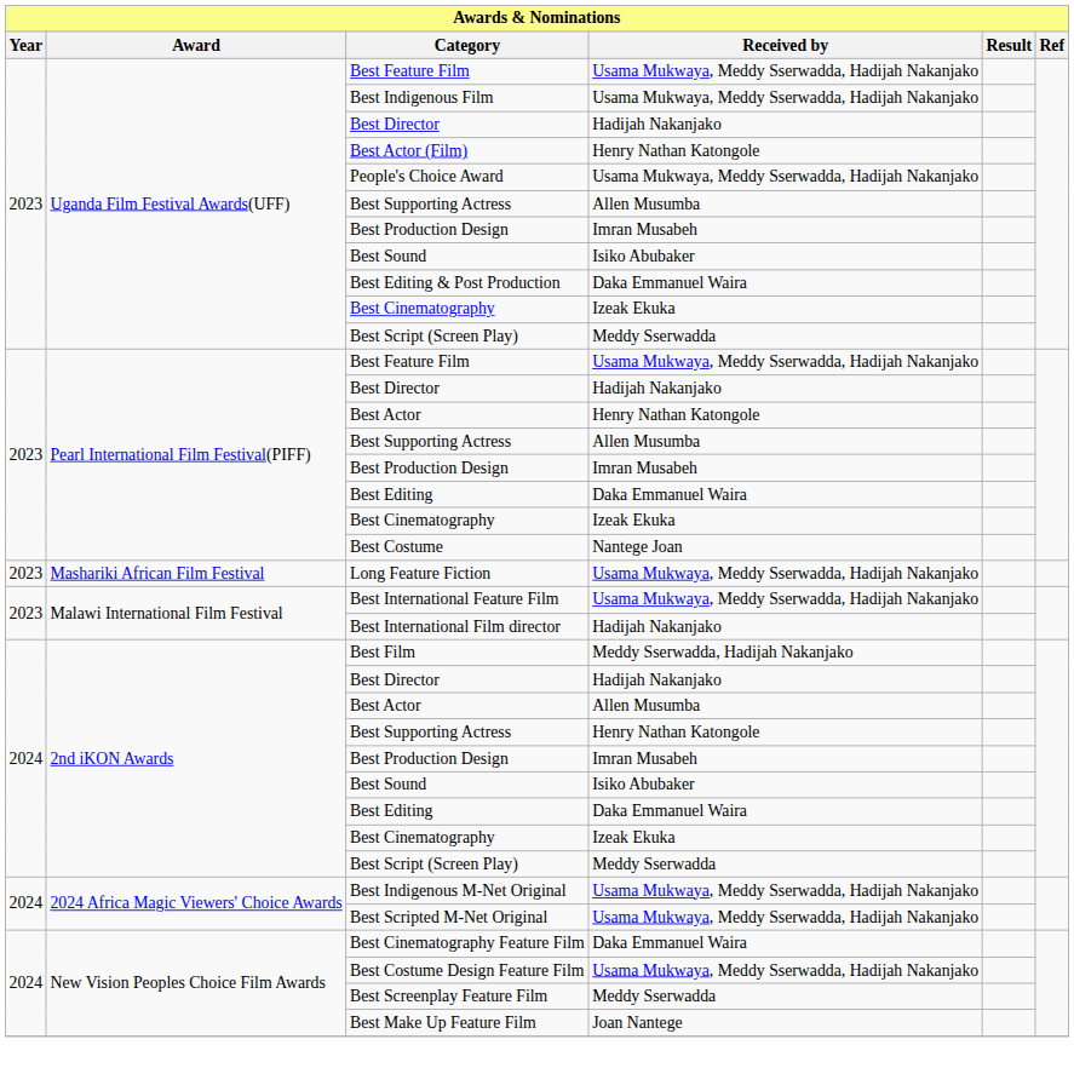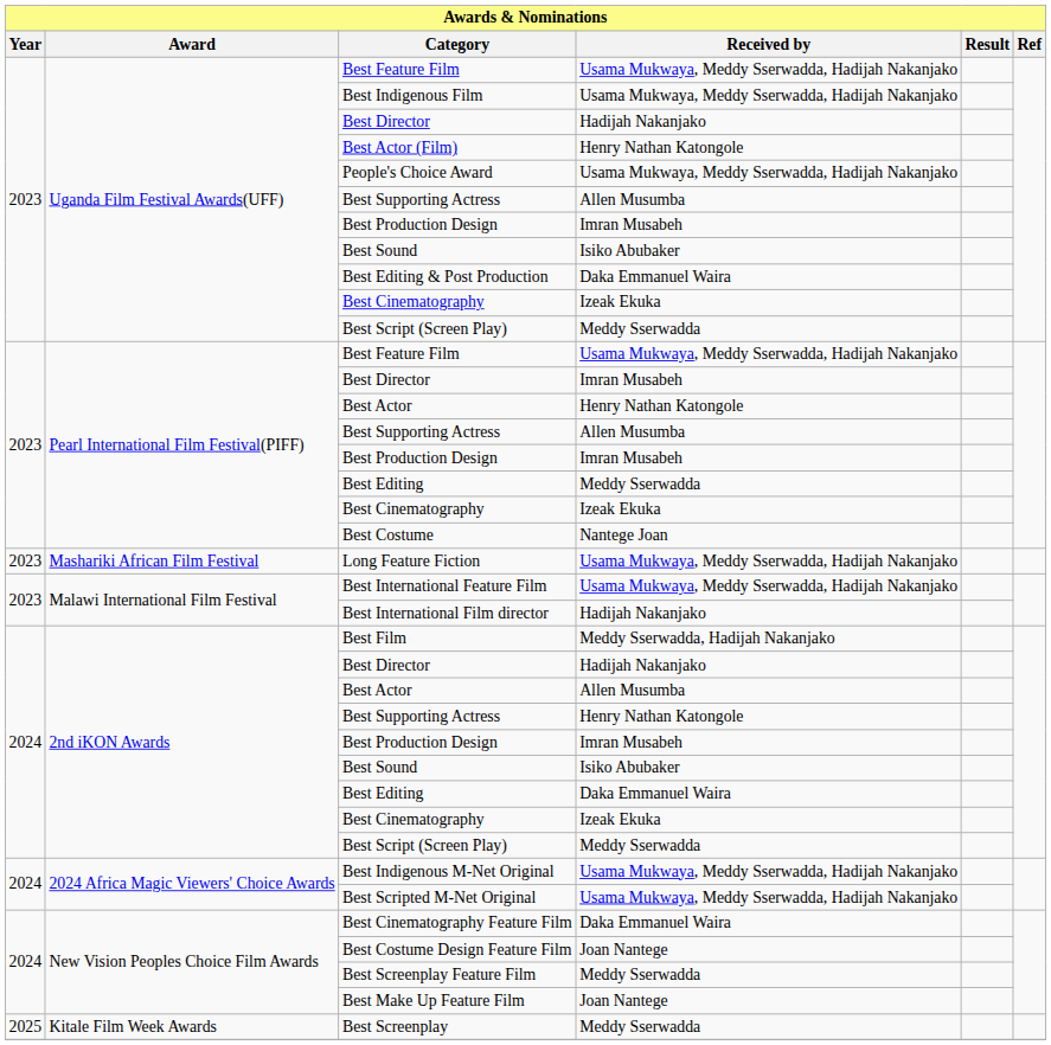Pearl International Film Festival(PIFF) / Best Director | Received by: Hadijah Nakanjako -> Imran Musabeh
Pearl International Film Festival(PIFF) / Best Editing | Received by: Daka Emmanuel Waira -> Meddy Sserwadda
Best Costume Design Feature Film | Received by: Usama Mukwaya, Meddy Sserwadda, Hadijah Nakanjako -> Joan Nantege
+ row: 2025 | Kitale Film Week Awards | Best Screenplay | Meddy Sserwadda
